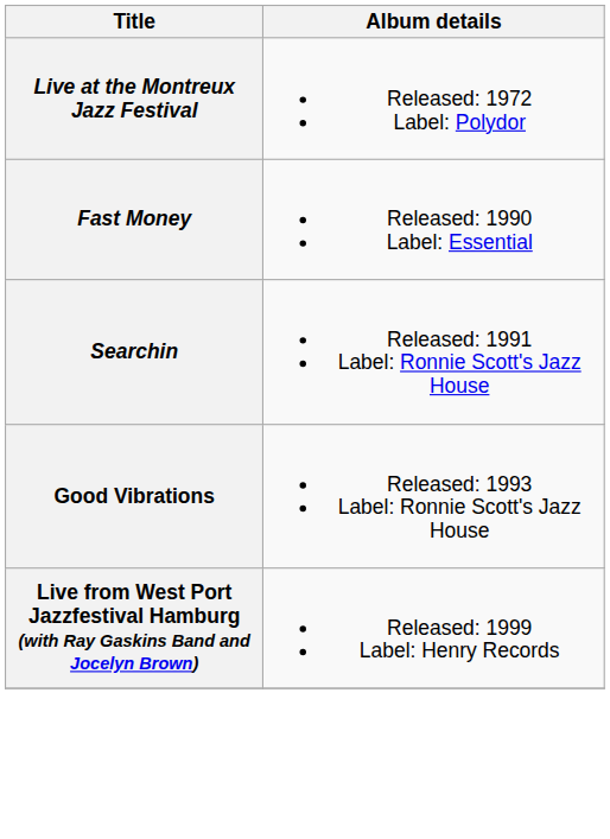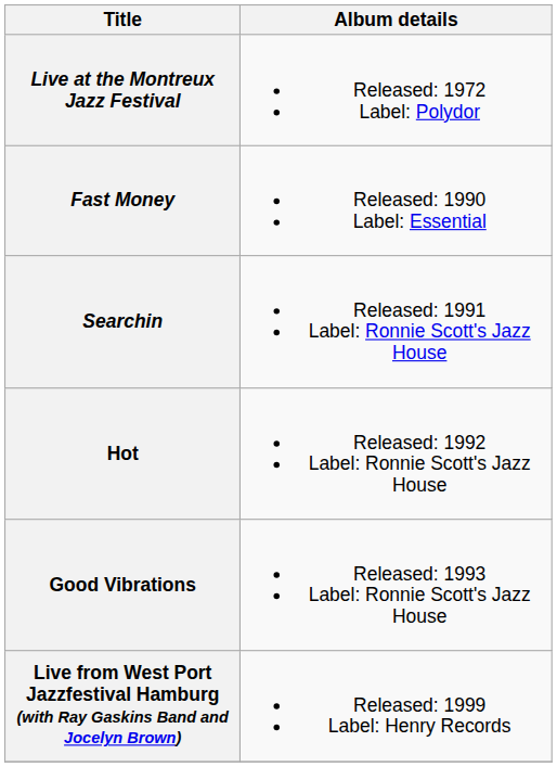+ row: Hot | Released: 1992 Label: Ronnie Scott's Jazz House
